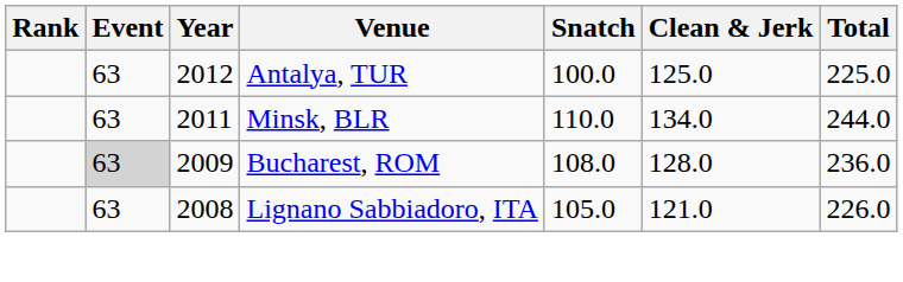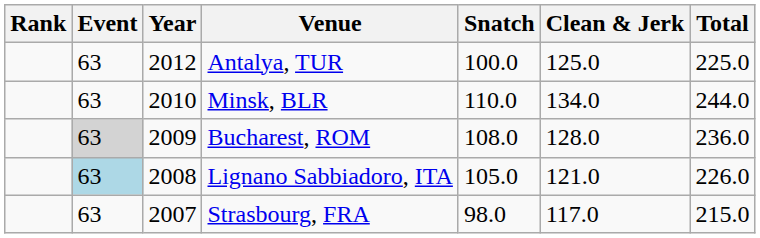Minsk, BLR | Year: 2011 -> 2010
Lignano Sabbiadoro, ITA | Event: no background -> lightblue background
+ row: 63 | 2007 | Strasbourg, FRA | 98.0 | 117.0 | 215.0
